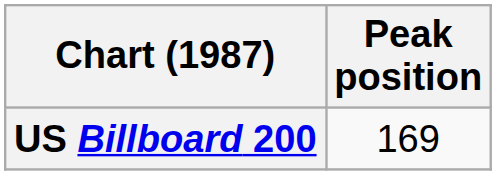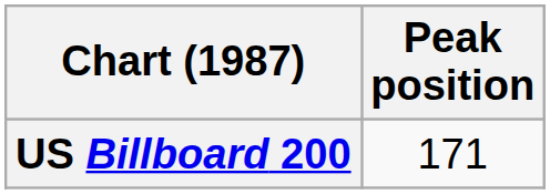US Billboard 200 | Peak position: 169 -> 171
